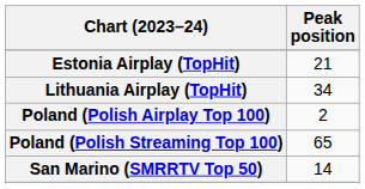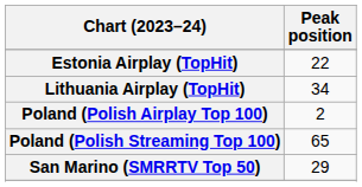Estonia Airplay (TopHit) | Peak position: 21 -> 22
San Marino (SMRRTV Top 50) | Peak position: 14 -> 29
